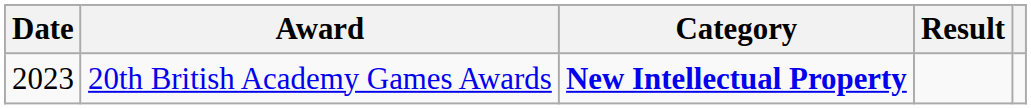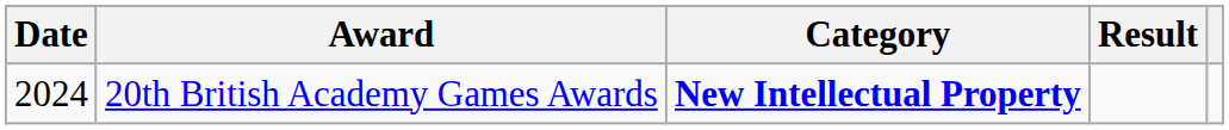20th British Academy Games Awards | Date: 2023 -> 2024
